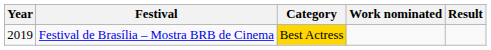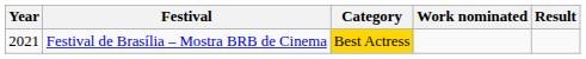Festival de Brasília – Mostra BRB de Cinema | Year: 2019 -> 2021
